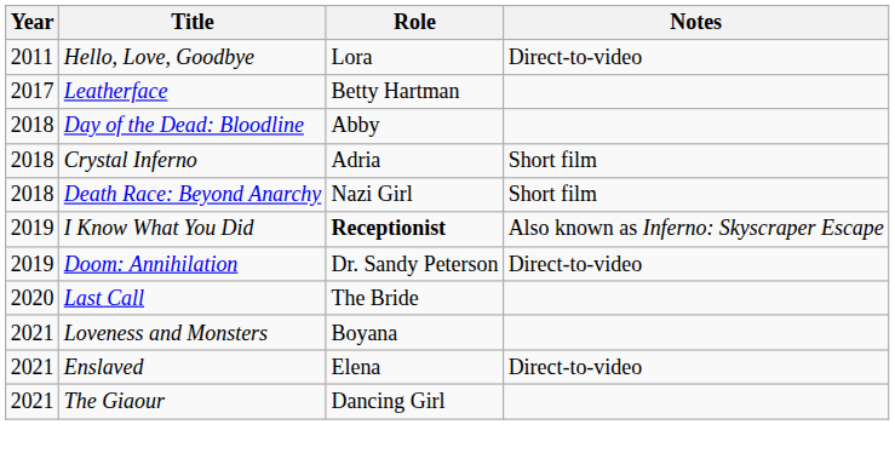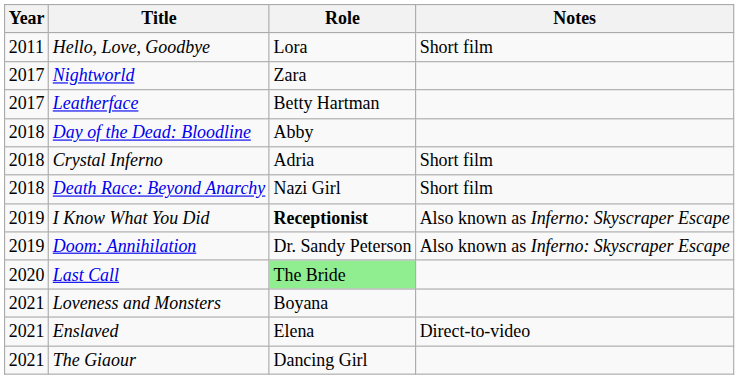Hello, Love, Goodbye | Notes: Direct-to-video -> Short film
+ row: 2017 | Nightworld | Zara
Doom: Annihilation | Notes: Direct-to-video -> Also known as Inferno: Skyscraper Escape
Last Call | Role: no background -> lightgreen background
